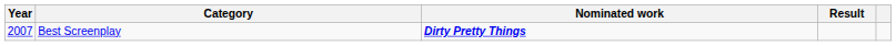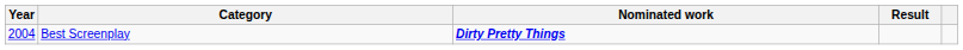Best Screenplay | Year: 2007 -> 2004
